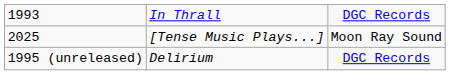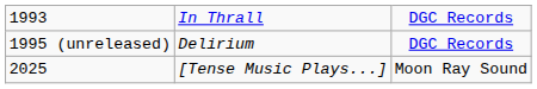rows swapped: 1995 (unreleased) <-> 2025
